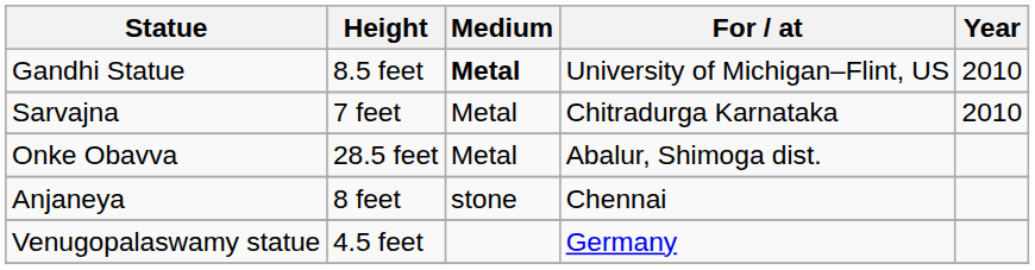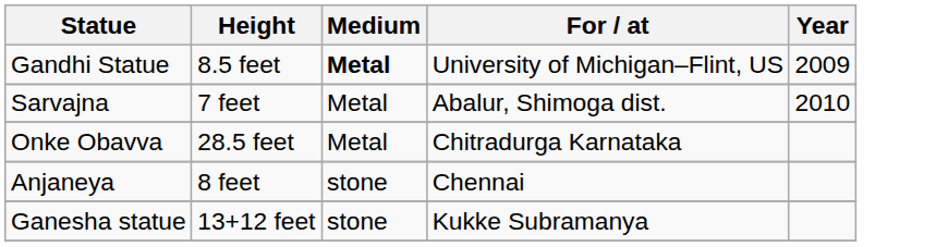Gandhi Statue | Year: 2010 -> 2009
Sarvajna | For / at: Chitradurga Karnataka -> Abalur, Shimoga dist.
Onke Obavva | For / at: Abalur, Shimoga dist. -> Chitradurga Karnataka
- row: Venugopalaswamy statue | 4.5 feet | Germany
+ row: Ganesha statue | 13+12 feet | stone | Kukke Subramanya
